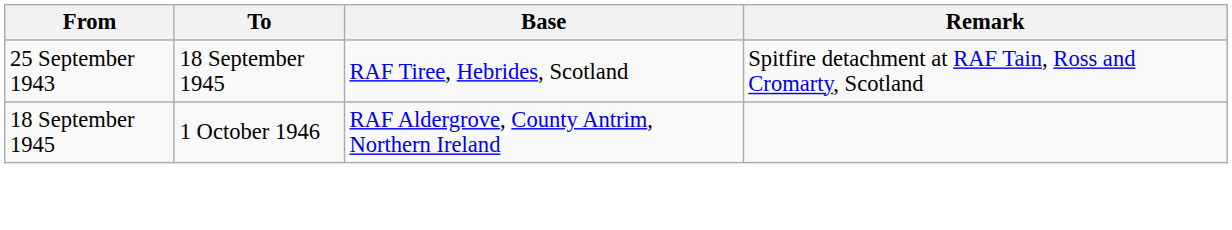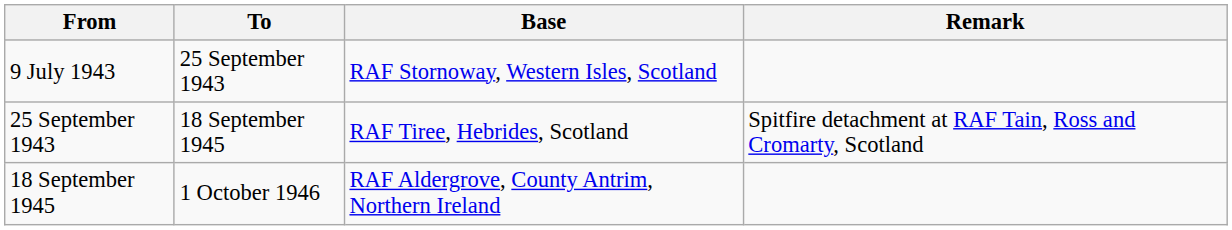+ row: 9 July 1943 | 25 September 1943 | RAF Stornoway, Western Isles, Scotland
